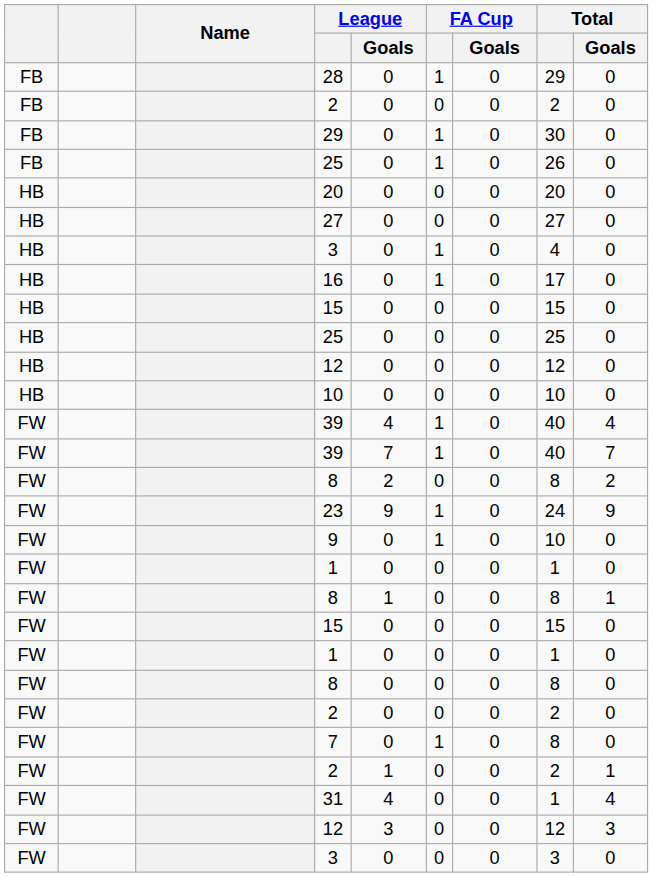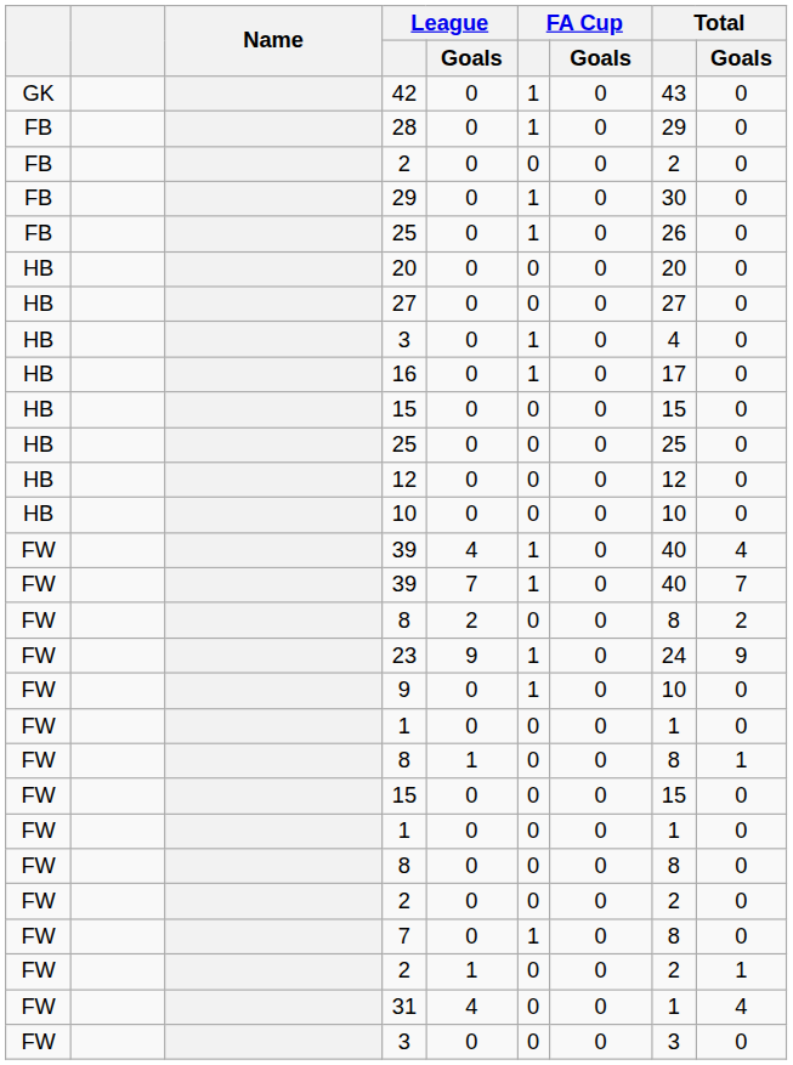+ row: GK | 42 | 0 | 1 | 0 | 43 | 0
- row: FW | 12 | 3 | 0 | 0 | 12 | 3
